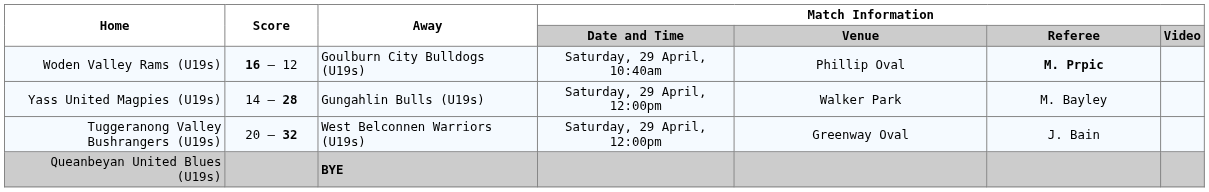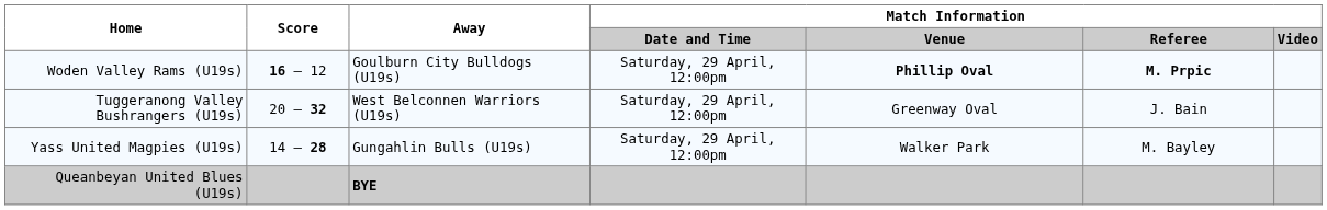Woden Valley Rams (U19s) | Match Information / Date and Time: Saturday, 29 April, 10:40am -> Saturday, 29 April, 12:00pm
Woden Valley Rams (U19s) | Match Information / Venue: normal -> bold
rows swapped: Yass United Magpies (U19s) <-> Tuggeranong Valley Bushrangers (U19s)
